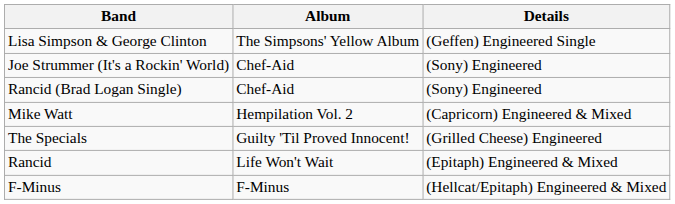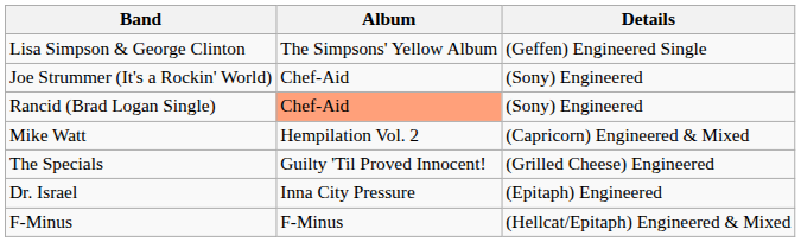Rancid (Brad Logan Single) | Album: no background -> lightsalmon background
- row: Rancid | Life Won't Wait | (Epitaph) Engineered & Mixed
+ row: Dr. Israel | Inna City Pressure | (Epitaph) Engineered
